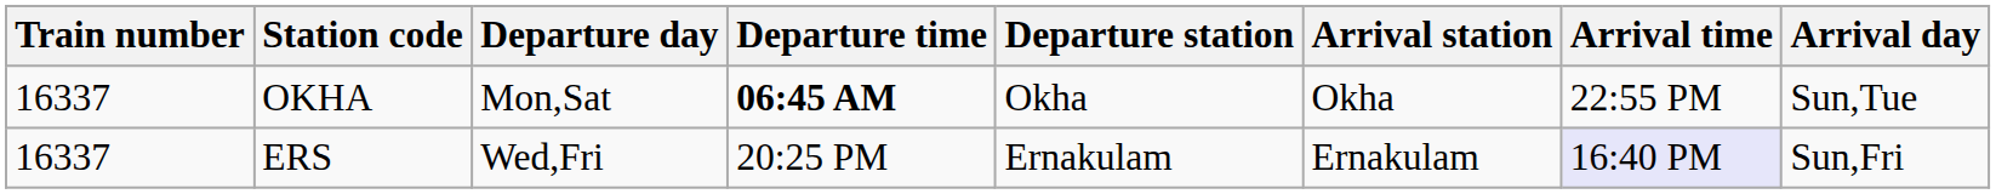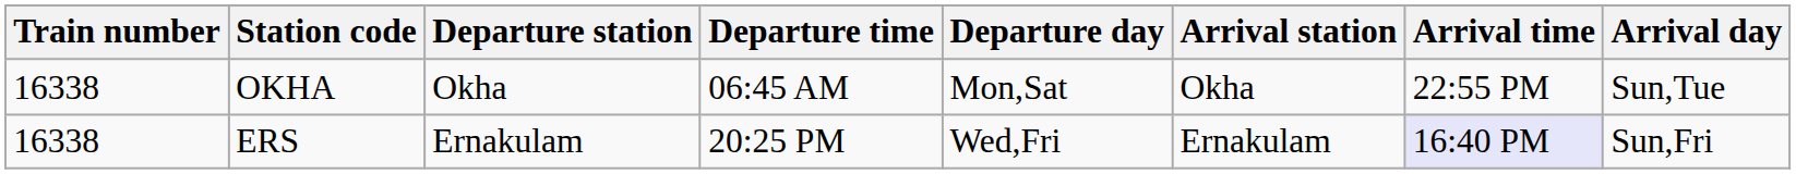columns swapped: Departure station <-> Departure day
OKHA | Train number: 16337 -> 16338
OKHA | Departure time: bold -> normal
ERS | Train number: 16337 -> 16338
